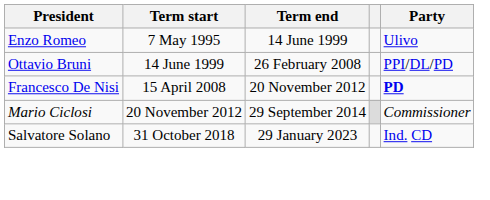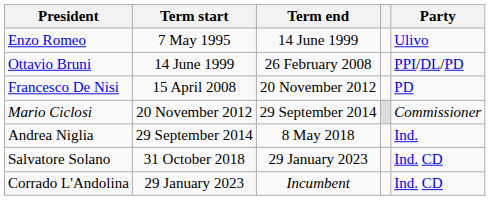Francesco De Nisi | Party: bold -> normal
+ row: Andrea Niglia | 29 September 2014 | 8 May 2018 | Ind.
+ row: Corrado L'Andolina | 29 January 2023 | Incumbent | Ind. CD
